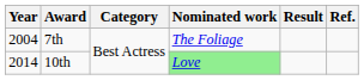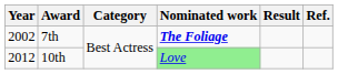7th | Year: 2004 -> 2002
7th | Nominated work: normal -> bold
10th | Year: 2014 -> 2012
